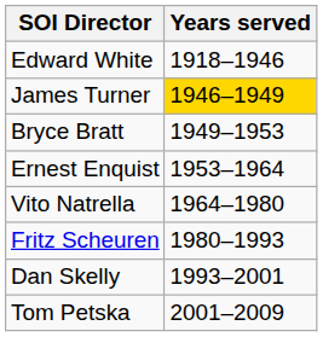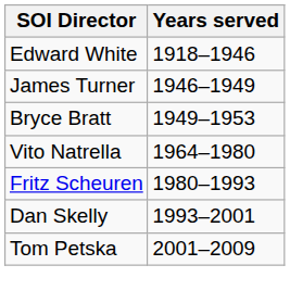James Turner | Years served: gold background -> no background
- row: Ernest Enquist | 1953–1964
